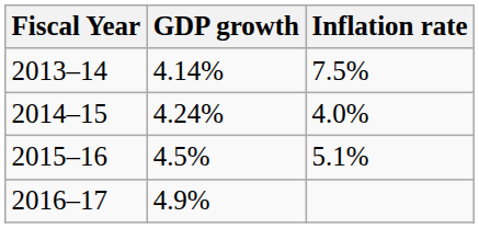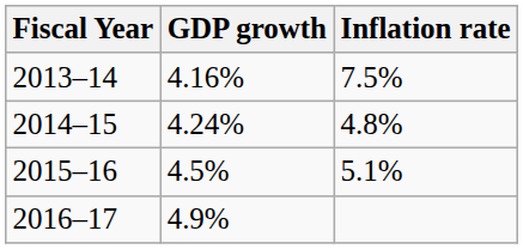2013–14 | GDP growth: 4.14% -> 4.16%
2014–15 | Inflation rate: 4.0% -> 4.8%
